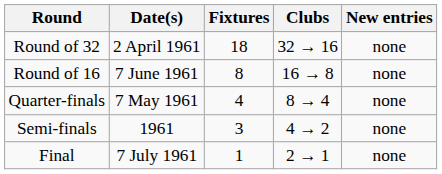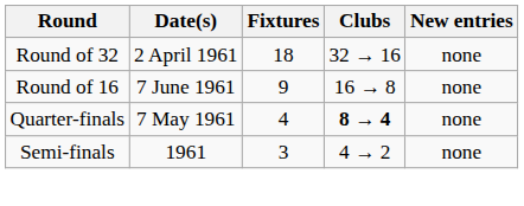Round of 16 | Fixtures: 8 -> 9
Quarter-finals | Clubs: normal -> bold
- row: Final | 7 July 1961 | 1 | 2 → 1 | none
